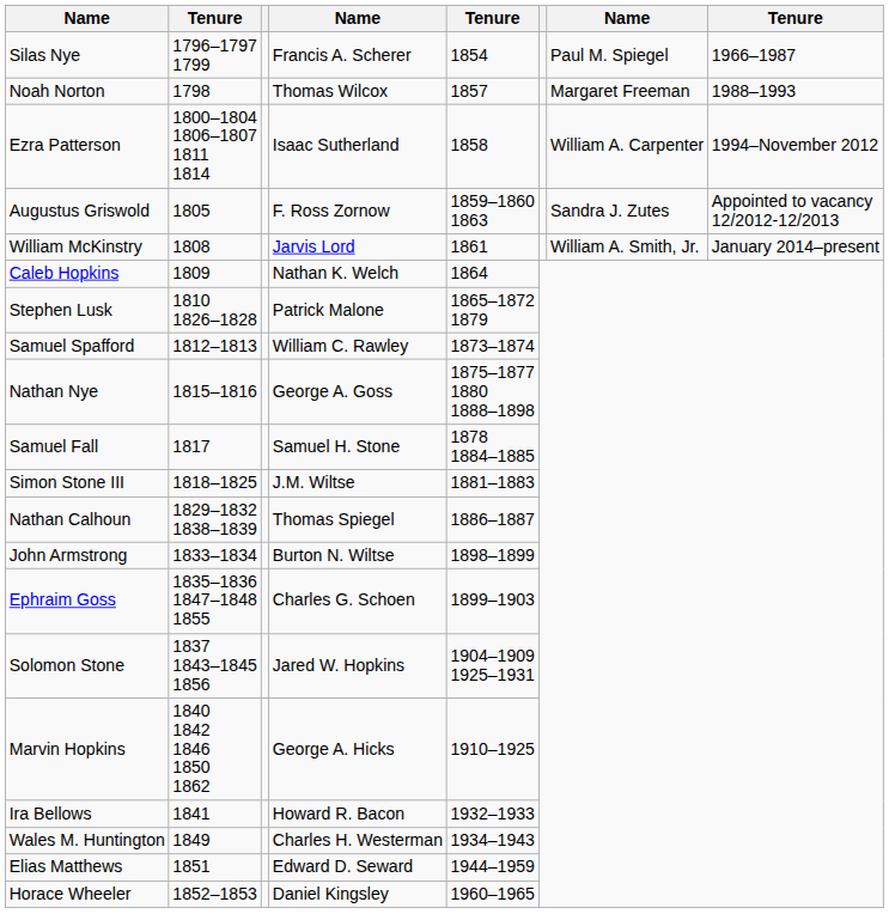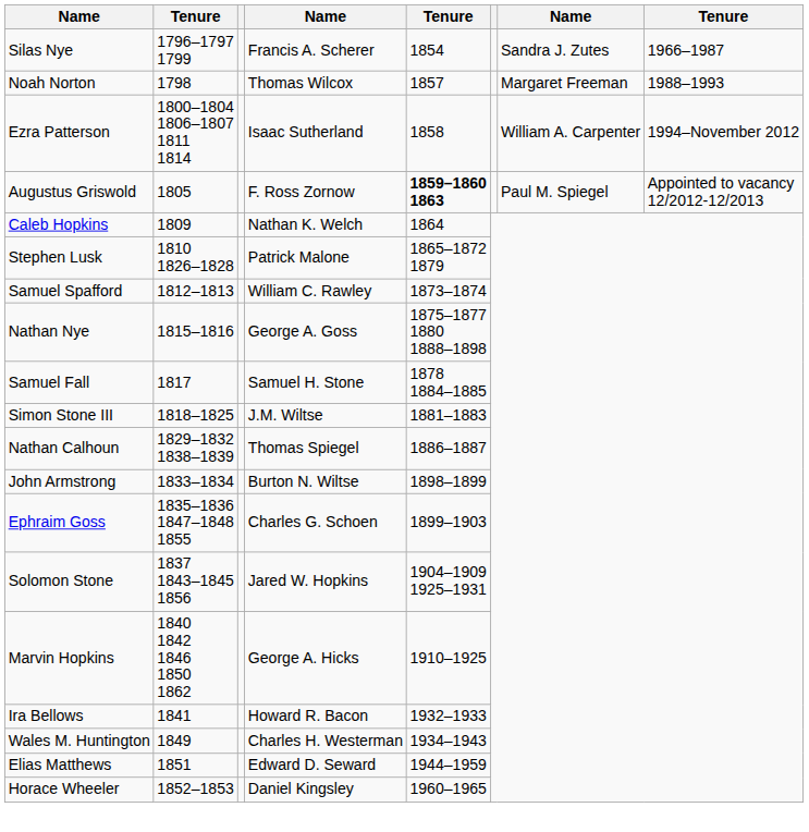Silas Nye | column 7: Paul M. Spiegel -> Sandra J. Zutes
Augustus Griswold | column 5: normal -> bold
Augustus Griswold | column 7: Sandra J. Zutes -> Paul M. Spiegel
- row: William McKinstry | 1808 | Jarvis Lord | 1861 | William A. Smith, Jr. | January 2014–present
